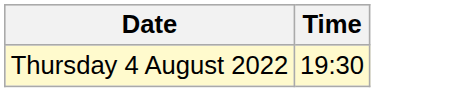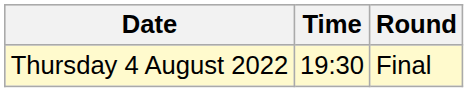+ column: Round | Final
